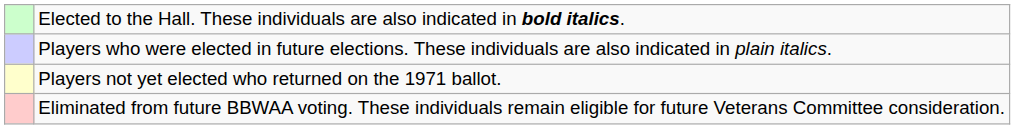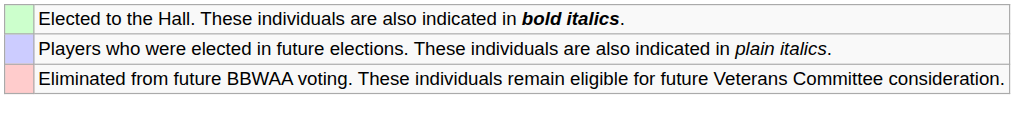- row: Players not yet elected who returned on the 1971 ballot.
